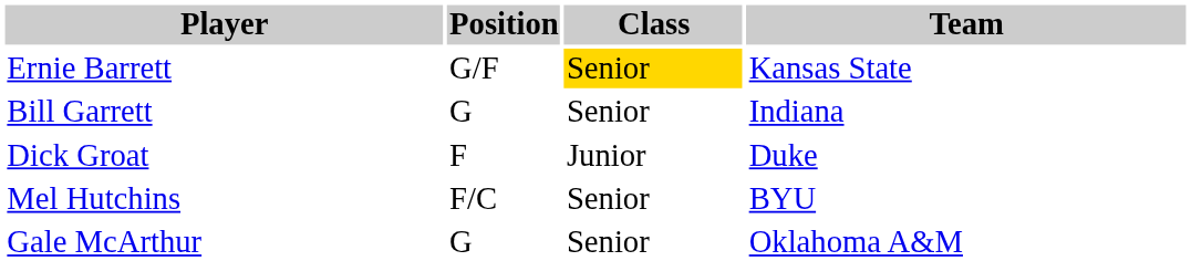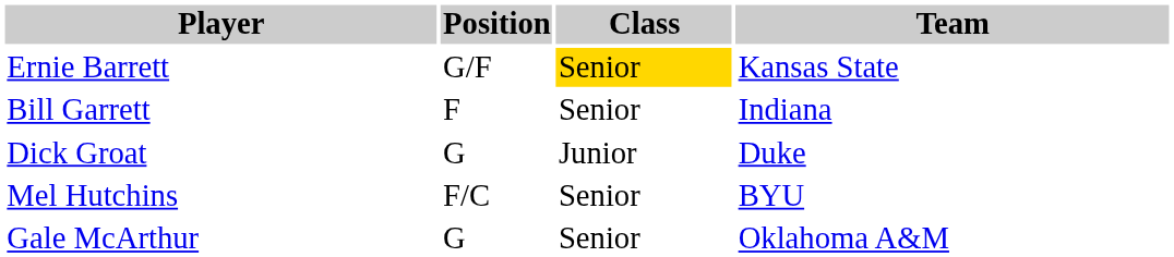Bill Garrett | Position: G -> F
Dick Groat | Position: F -> G
